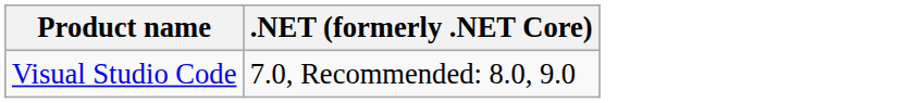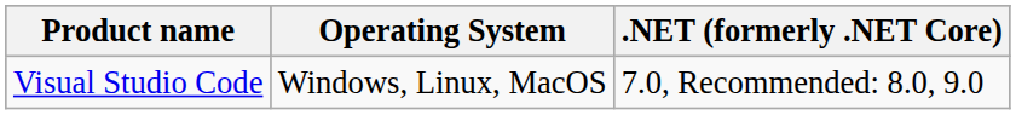+ column: Operating System | Windows, Linux, MacOS
